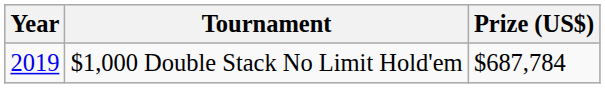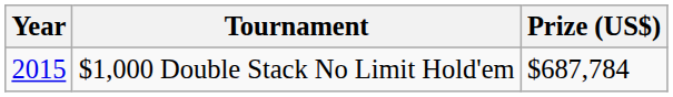$1,000 Double Stack No Limit Hold'em | Year: 2019 -> 2015
